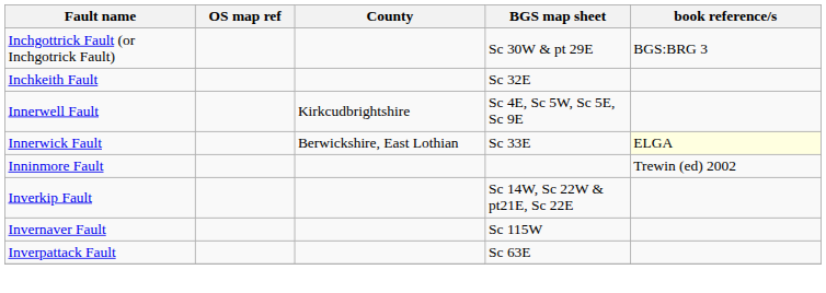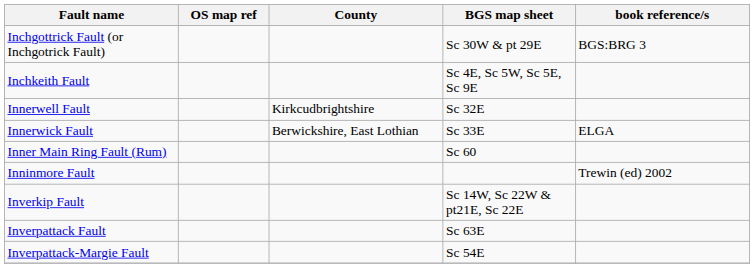Inchkeith Fault | BGS map sheet: Sc 32E -> Sc 4E, Sc 5W, Sc 5E, Sc 9E
Innerwell Fault | BGS map sheet: Sc 4E, Sc 5W, Sc 5E, Sc 9E -> Sc 32E
Innerwick Fault | book reference/s: lightyellow background -> no background
+ row: Inner Main Ring Fault (Rum) | Sc 60
- row: Invernaver Fault | Sc 115W
+ row: Inverpattack-Margie Fault | Sc 54E
